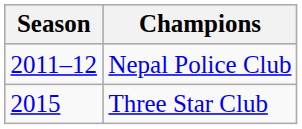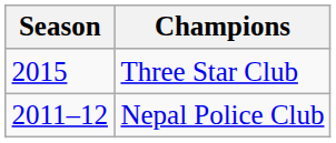rows swapped: Nepal Police Club <-> Three Star Club
